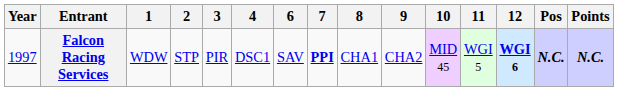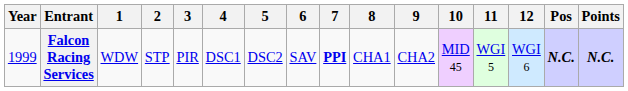+ column: 5 | DSC2
Falcon Racing Services | Year: 1997 -> 1999
Falcon Racing Services | 12: bold -> normal
